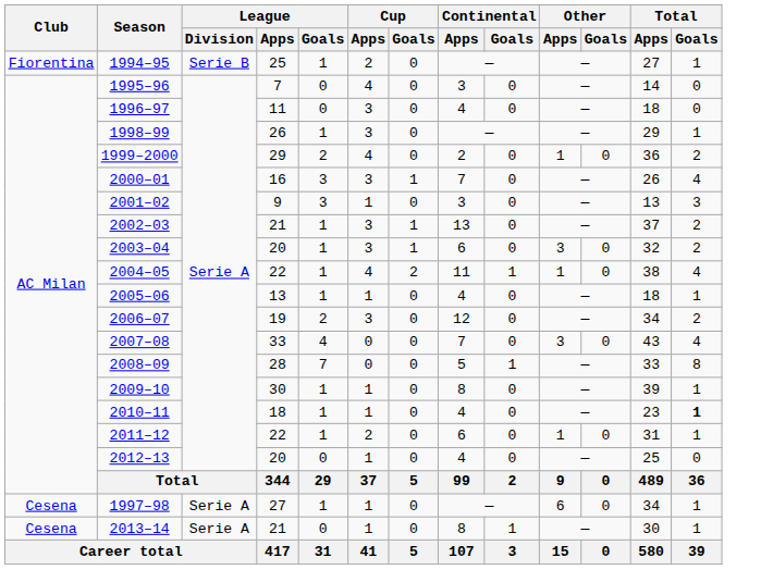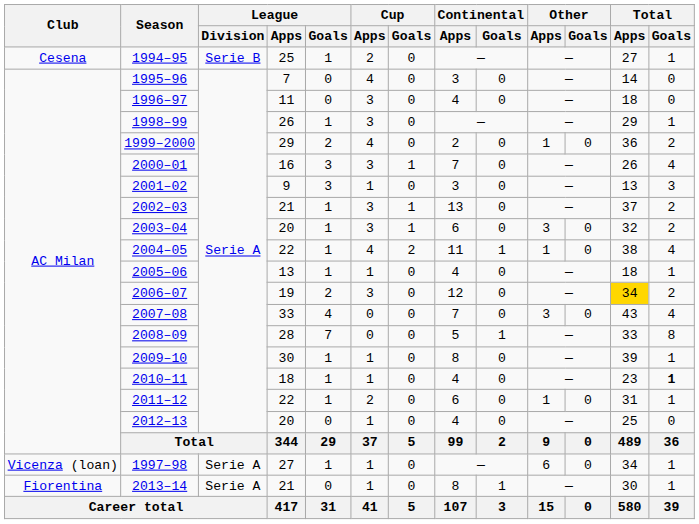1994–95 | Club: Fiorentina -> Cesena
2006–07 | Total / Apps: no background -> gold background
1997–98 | Club: Cesena -> Vicenza (loan)
2013–14 | Club: Cesena -> Fiorentina
